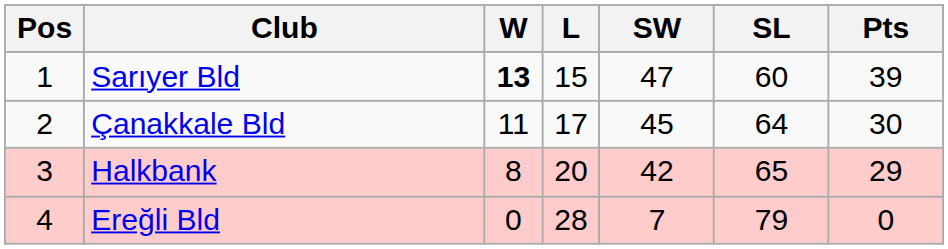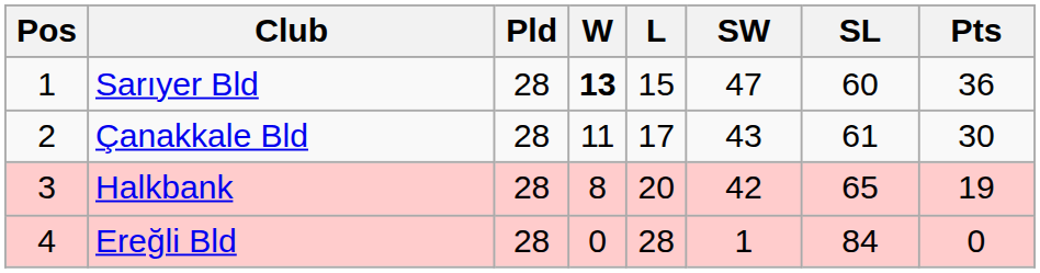+ column: Pld | 28 | 28 | 28 | 28
Sarıyer Bld | Pts: 39 -> 36
Çanakkale Bld | SW: 45 -> 43
Çanakkale Bld | SL: 64 -> 61
Halkbank | Pts: 29 -> 19
Ereğli Bld | SW: 7 -> 1
Ereğli Bld | SL: 79 -> 84
